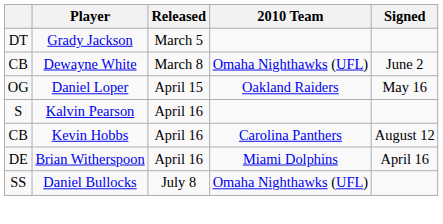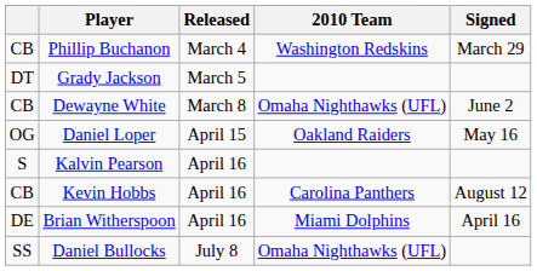+ row: CB | Phillip Buchanon | March 4 | Washington Redskins | March 29
